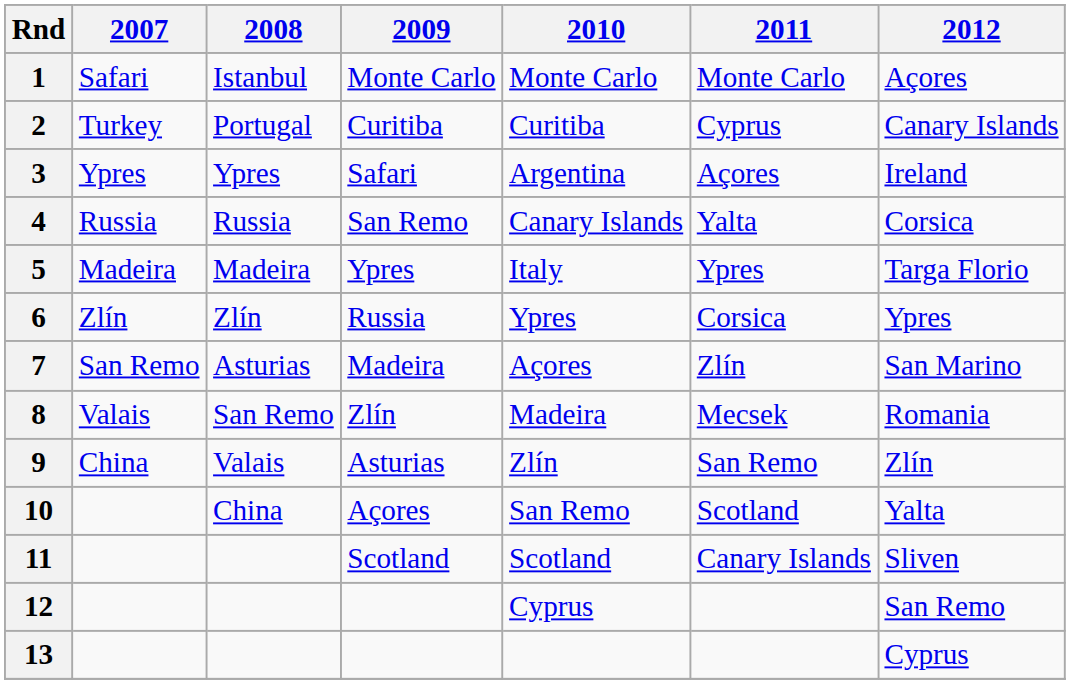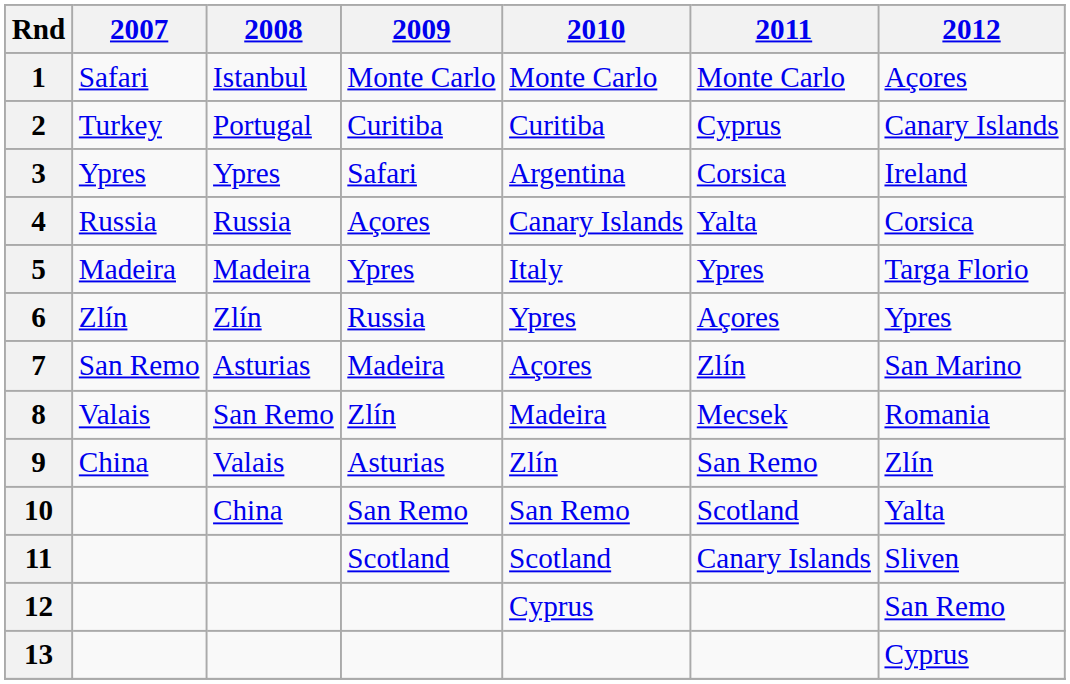3 | 2011: Açores -> Corsica
4 | 2009: San Remo -> Açores
6 | 2011: Corsica -> Açores
10 | 2009: Açores -> San Remo
